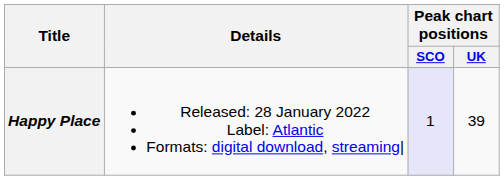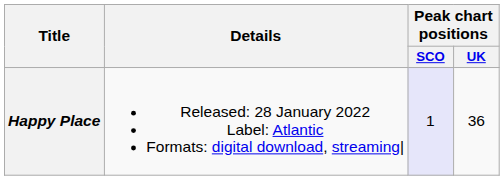Happy Place | Peak chart positions / UK: 39 -> 36
